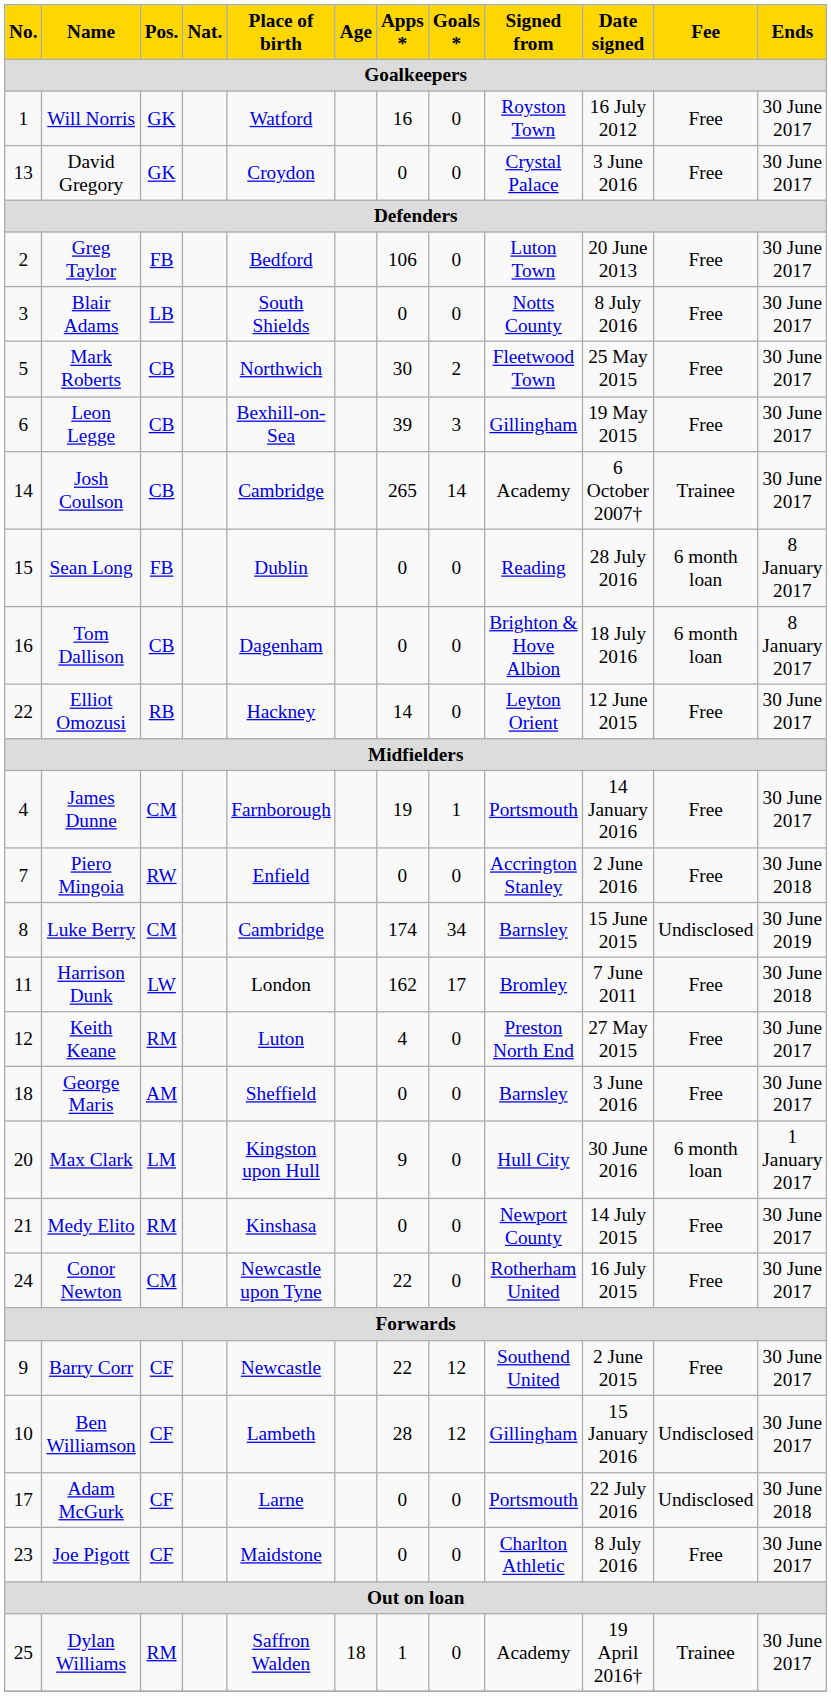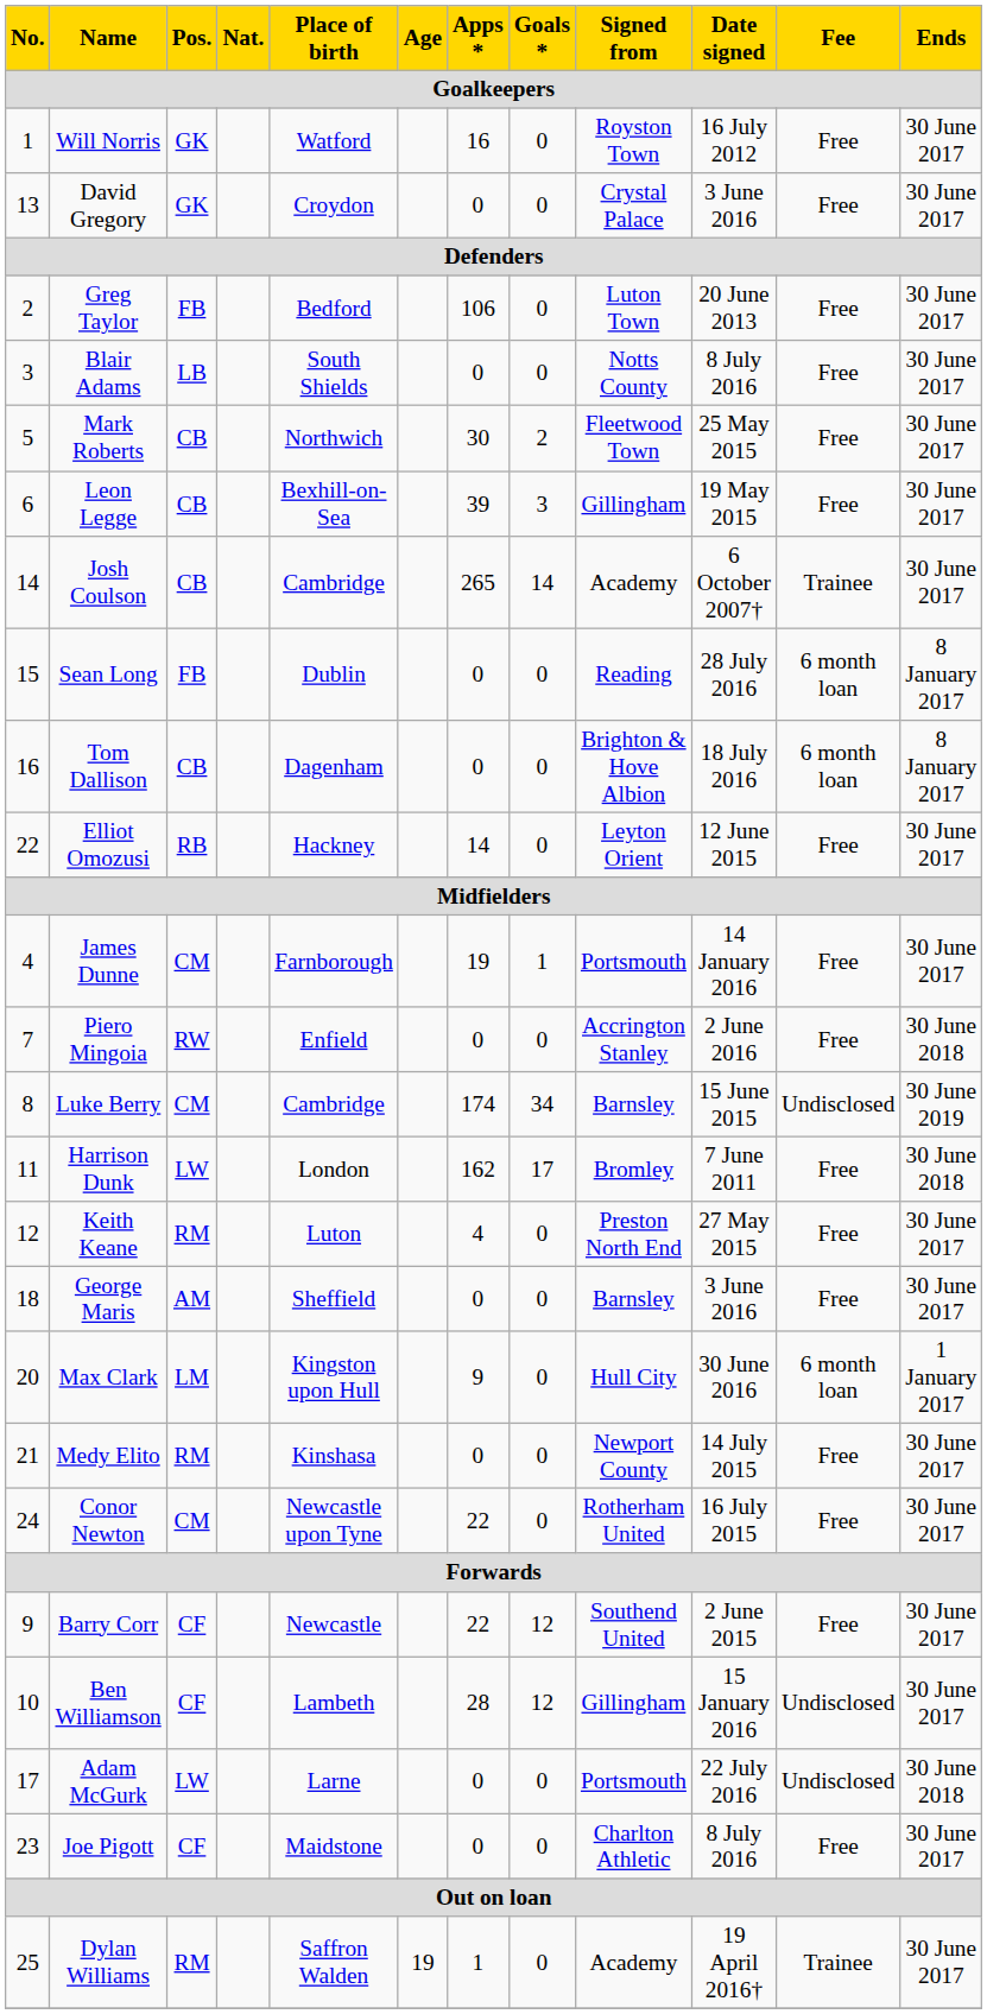Adam McGurk | Pos.: CF -> LW
Dylan Williams | Age: 18 -> 19
